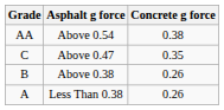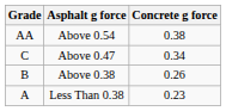Above 0.47 | Concrete g force: 0.35 -> 0.34
Less Than 0.38 | Concrete g force: 0.26 -> 0.23
